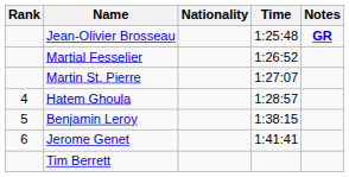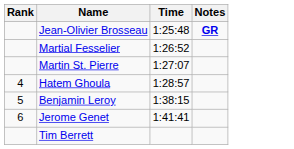- column: Nationality
